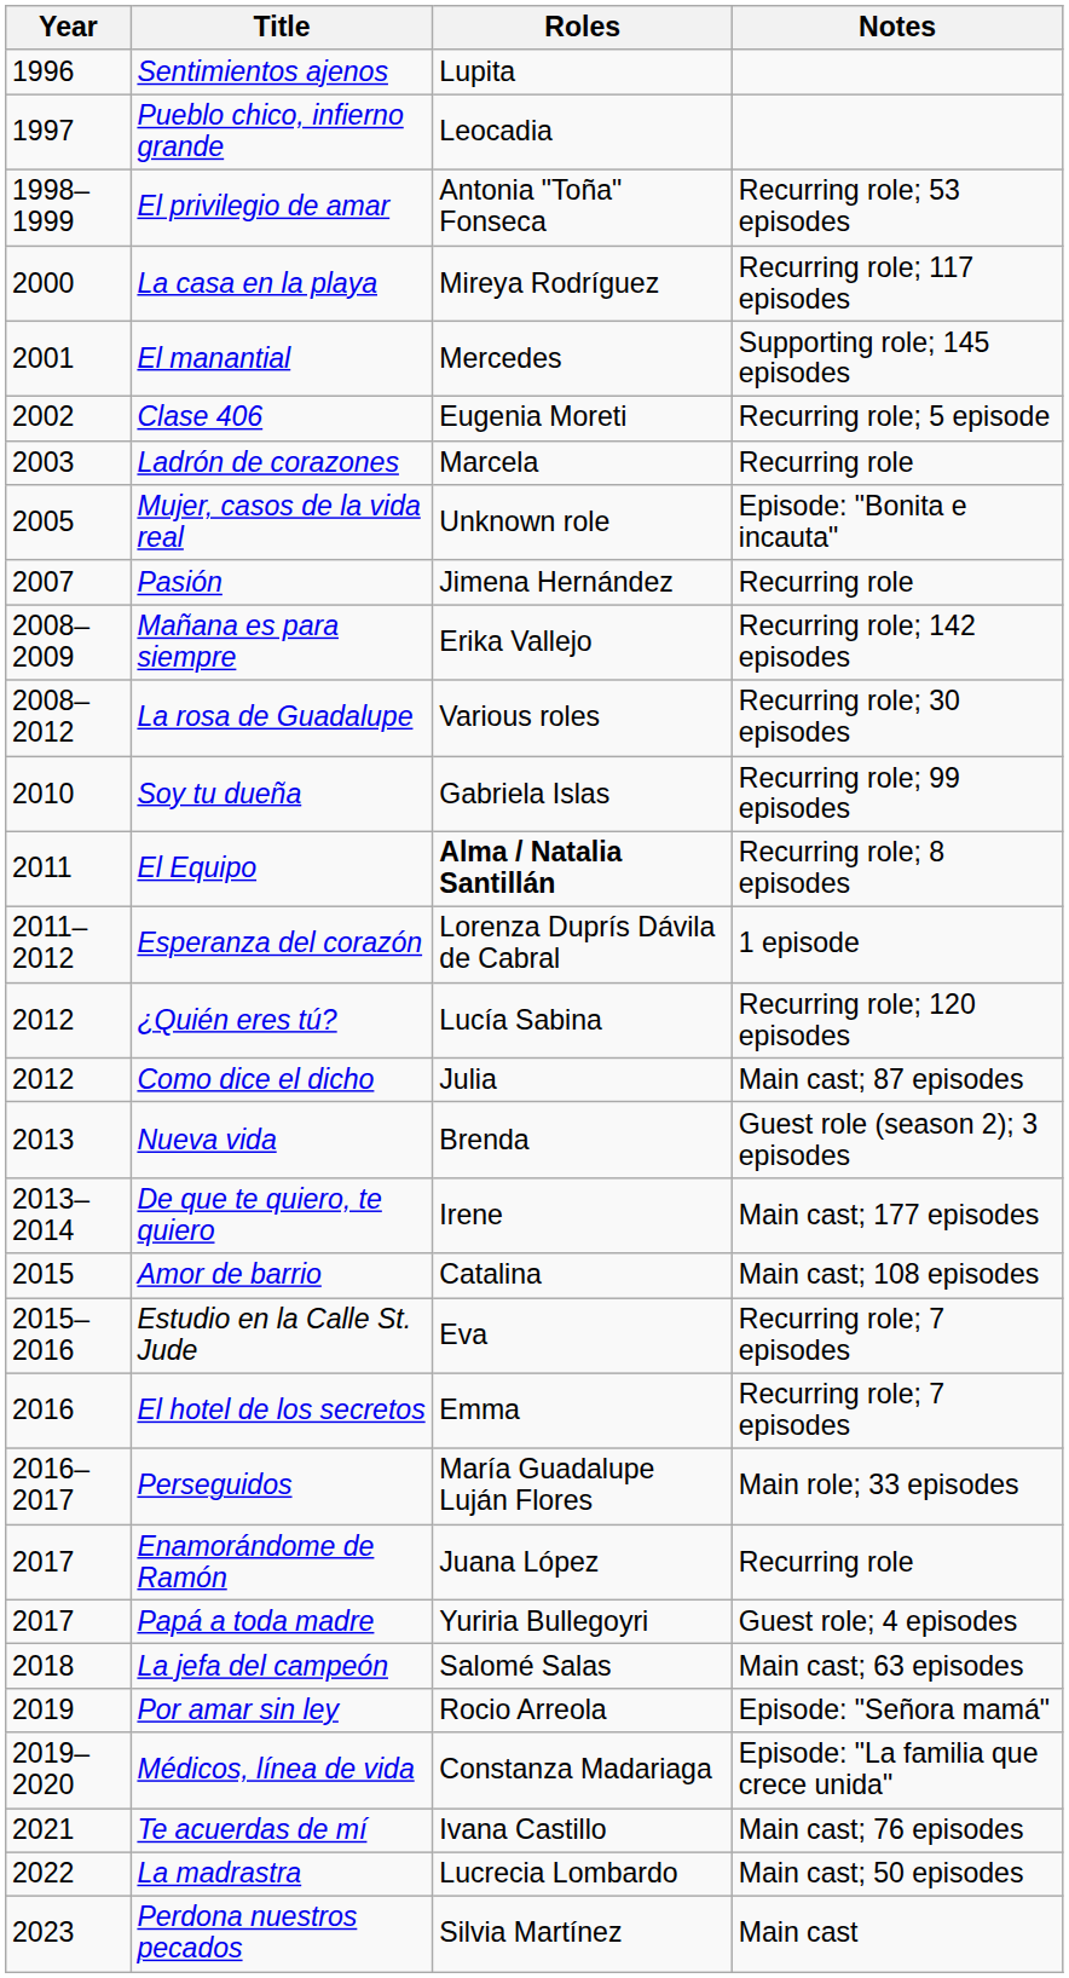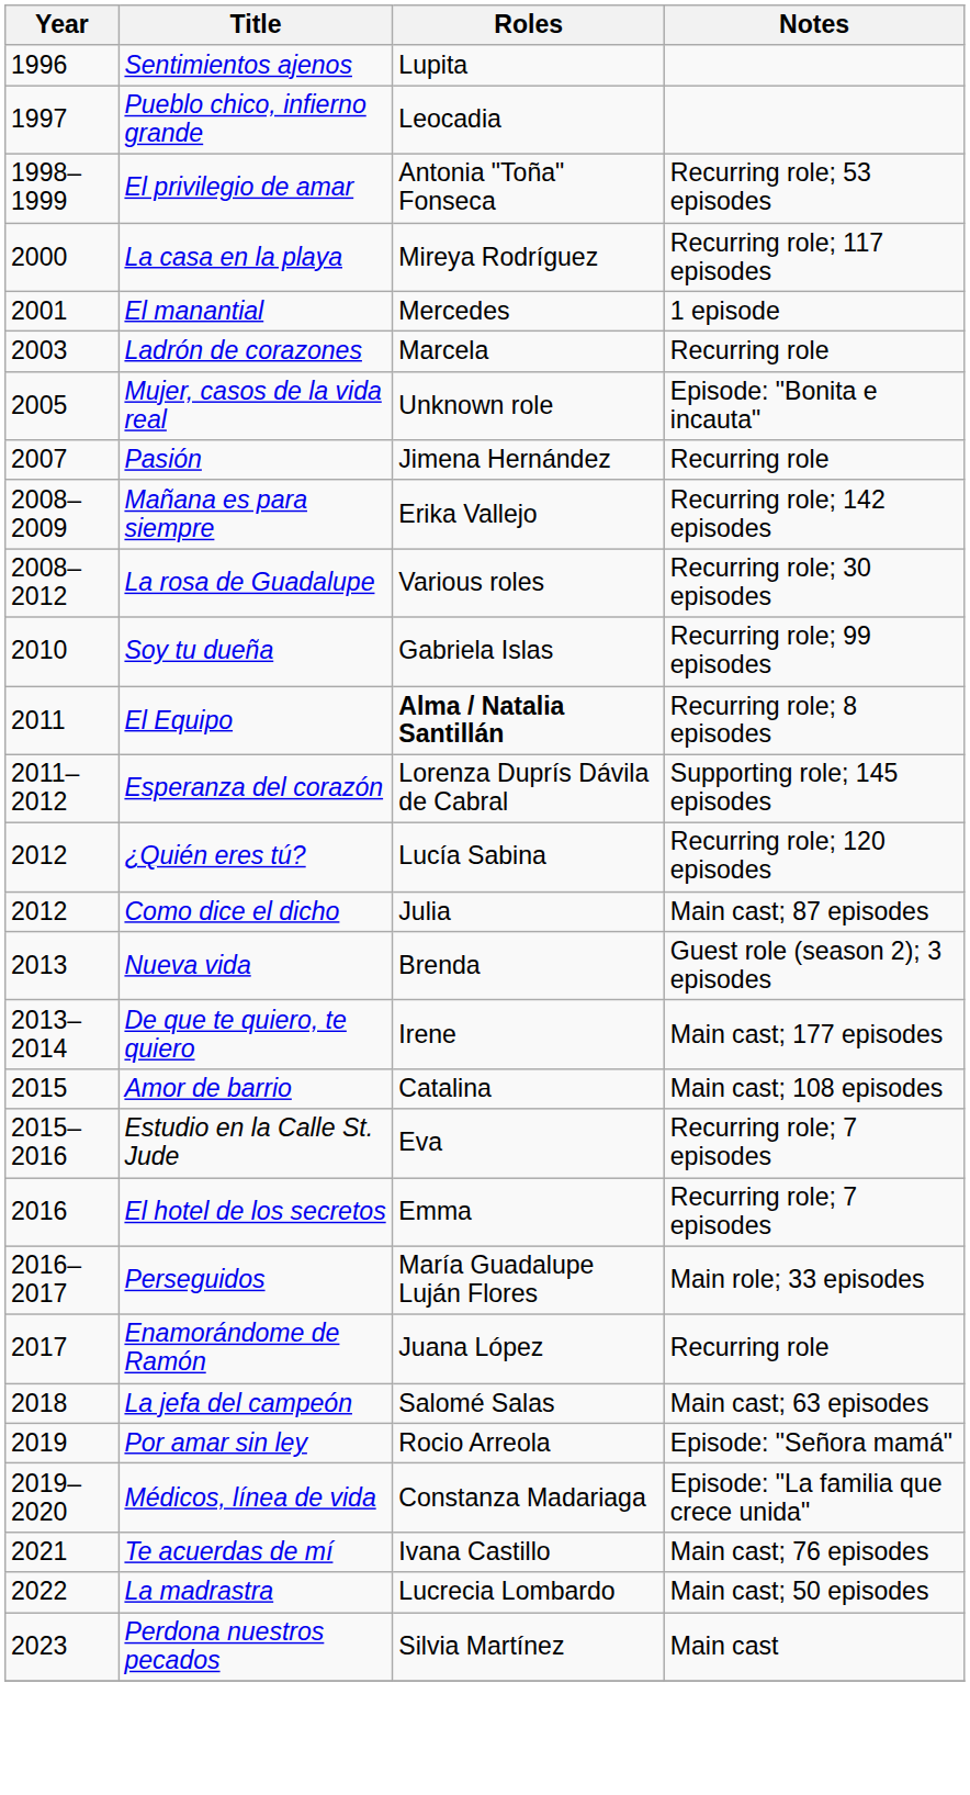El manantial | Notes: Supporting role; 145 episodes -> 1 episode
- row: 2002 | Clase 406 | Eugenia Moreti | Recurring role; 5 episode
Esperanza del corazón | Notes: 1 episode -> Supporting role; 145 episodes
- row: 2017 | Papá a toda madre | Yuriria Bullegoyri | Guest role; 4 episodes
